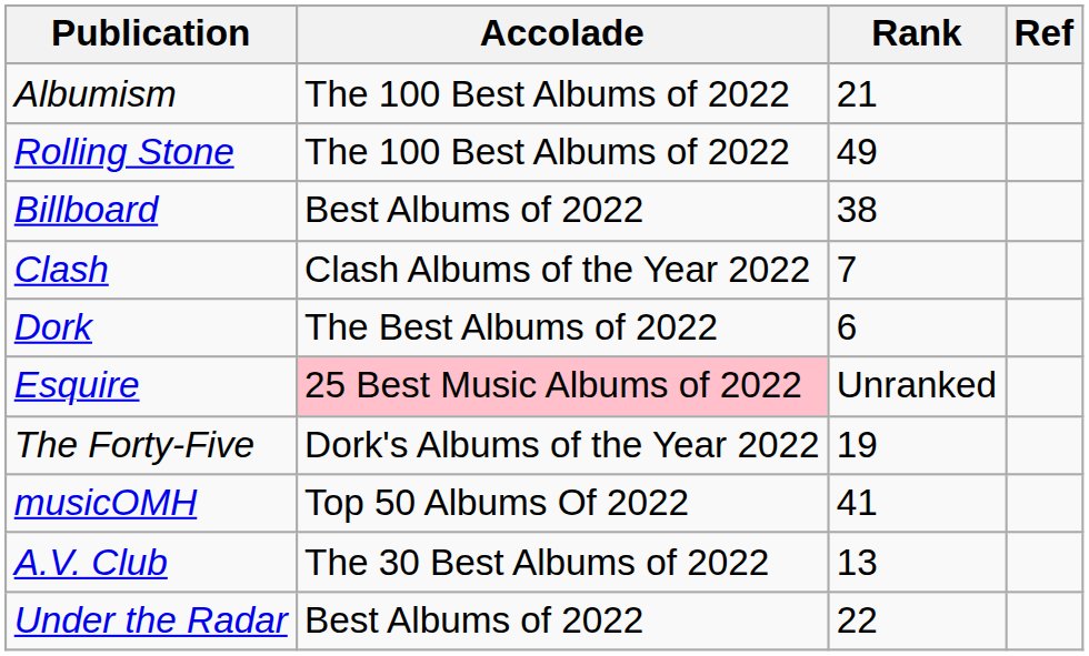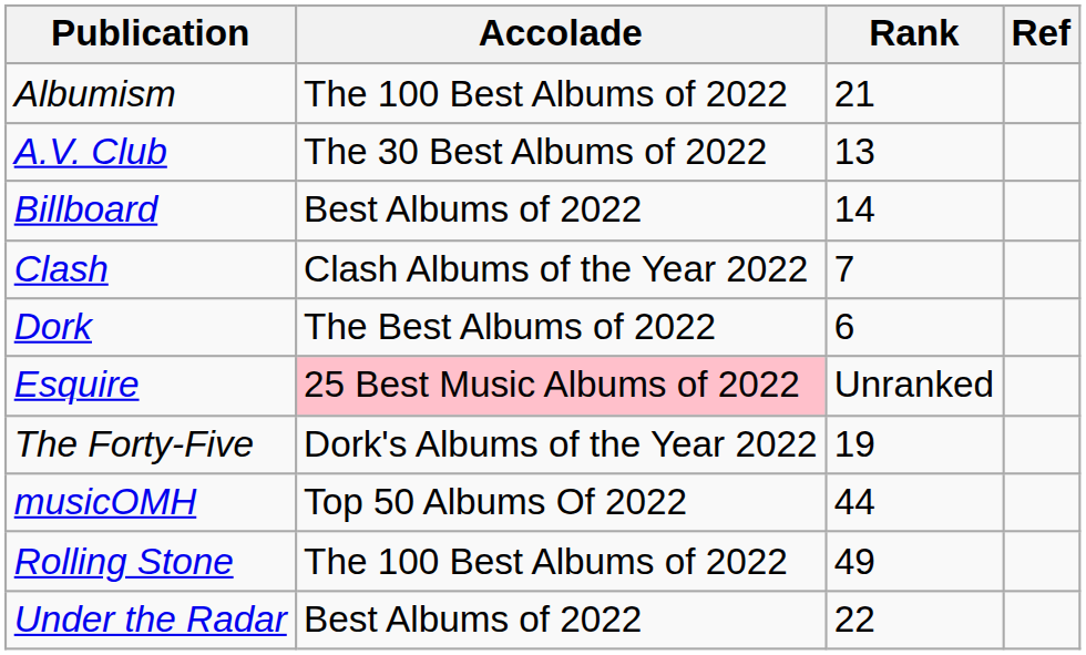rows swapped: A.V. Club <-> Rolling Stone
Billboard | Rank: 38 -> 14
musicOMH | Rank: 41 -> 44
